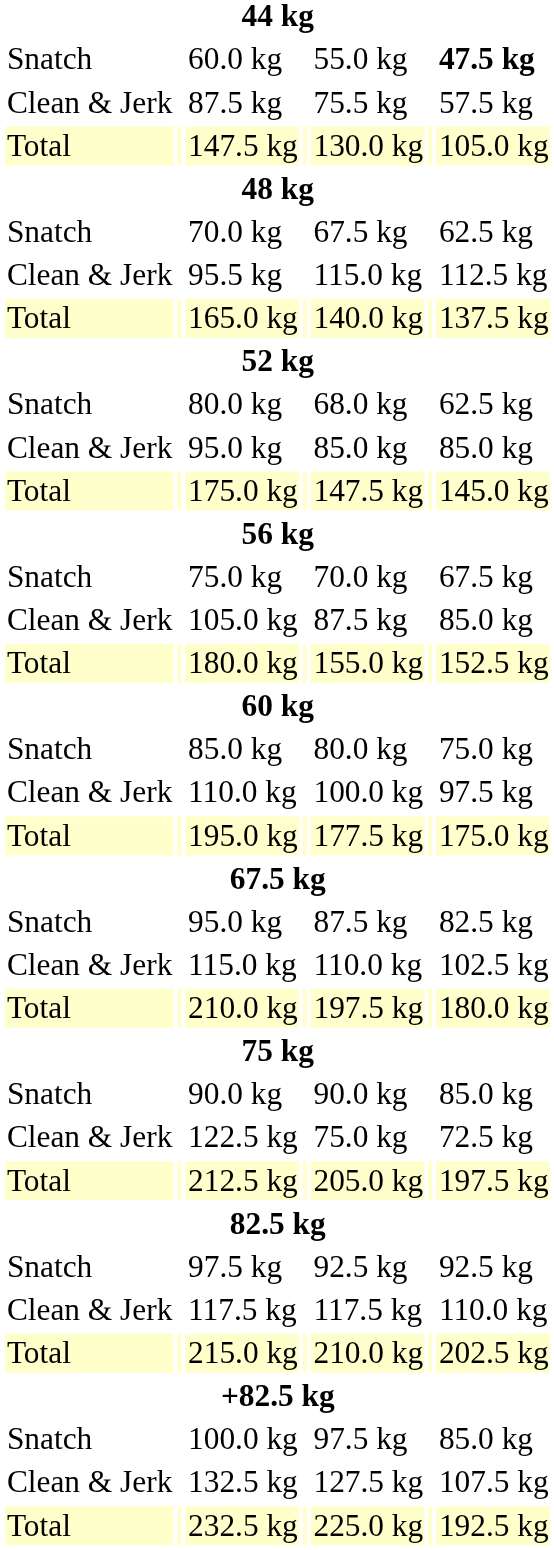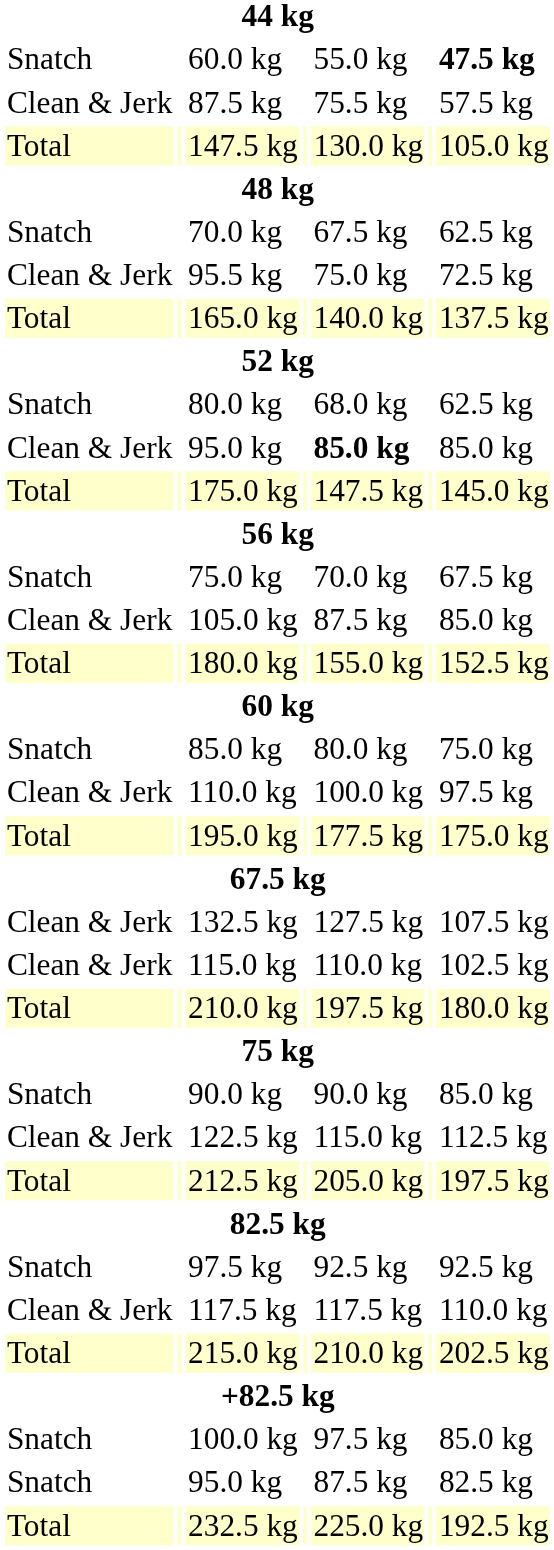95.5 kg | column 5: 115.0 kg -> 75.0 kg
95.5 kg | column 7: 112.5 kg -> 72.5 kg
Clean & Jerk / 95.0 kg | column 5: normal -> bold
rows swapped: Snatch / 95.0 kg <-> 132.5 kg
122.5 kg | column 5: 75.0 kg -> 115.0 kg
122.5 kg | column 7: 72.5 kg -> 112.5 kg
